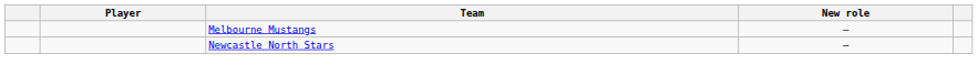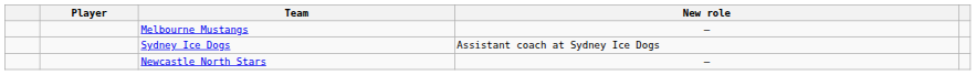+ row: Sydney Ice Dogs | Assistant coach at Sydney Ice Dogs
